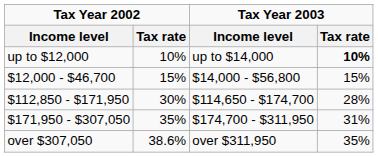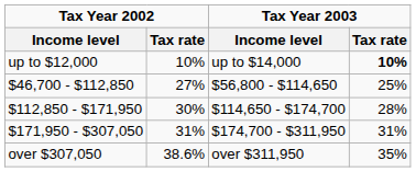- row: $12,000 - $46,700 | 15% | $14,000 - $56,800 | 15%
+ row: $46,700 - $112,850 | 27% | $56,800 - $114,650 | 25%
$171,950 - $307,050 | Tax Year 2002 / Tax rate: 35% -> 31%
